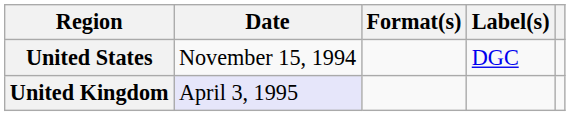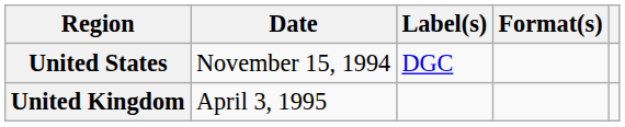columns swapped: Format(s) <-> Label(s)
United Kingdom | Date: lavender background -> no background
